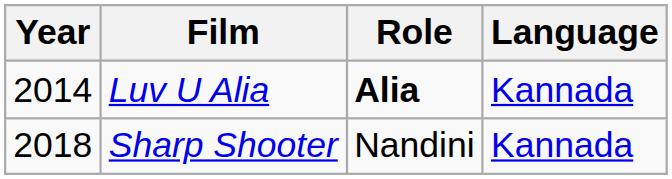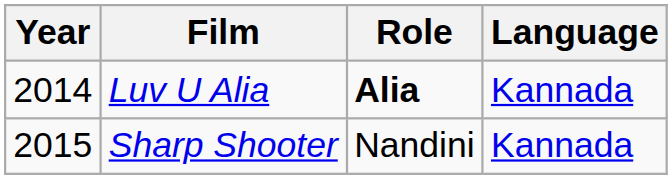Sharp Shooter | Year: 2018 -> 2015
